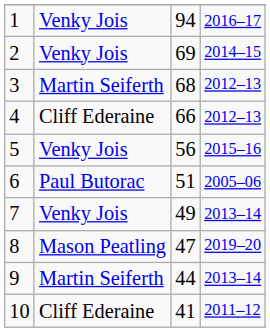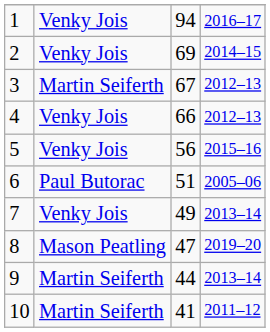3 | column 3: 68 -> 67
4 | column 2: Cliff Ederaine -> Venky Jois
10 | column 2: Cliff Ederaine -> Martin Seiferth
